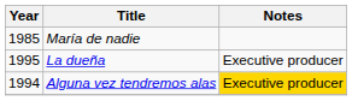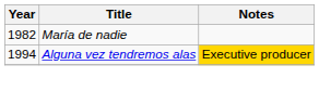María de nadie | Year: 1985 -> 1982
- row: 1995 | La dueña | Executive producer
